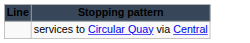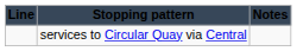+ column: Notes
